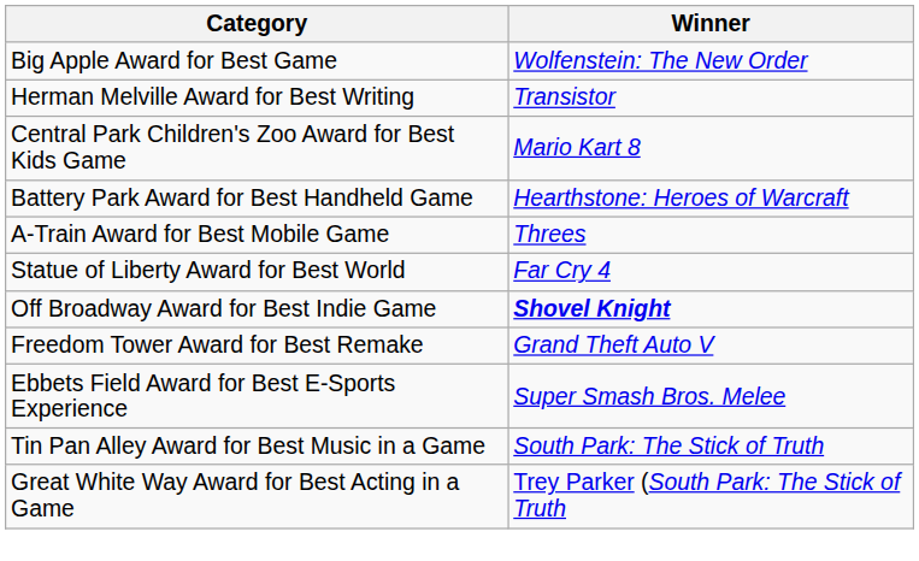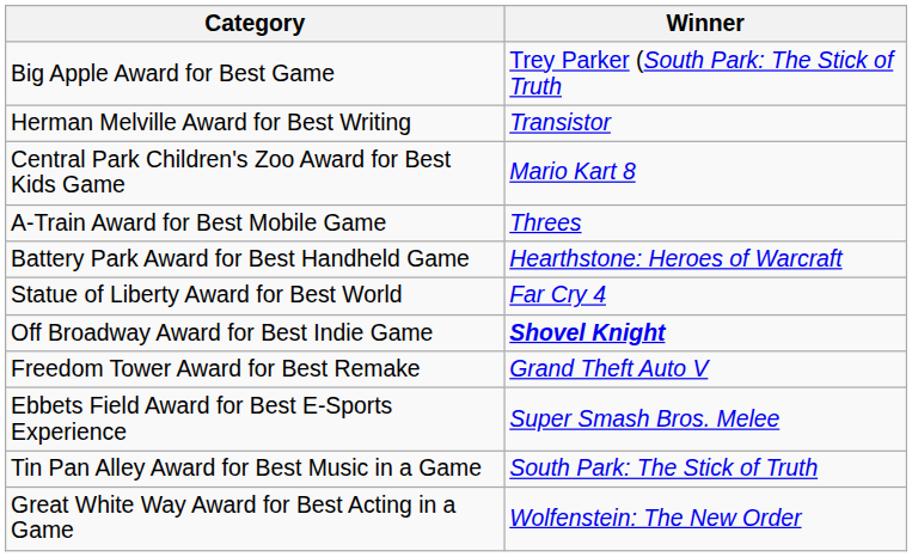Big Apple Award for Best Game | Winner: Wolfenstein: The New Order -> Trey Parker (South Park: The Stick of Truth
rows swapped: Battery Park Award for Best Handheld Game <-> A-Train Award for Best Mobile Game
Great White Way Award for Best Acting in a Game | Winner: Trey Parker (South Park: The Stick of Truth -> Wolfenstein: The New Order
